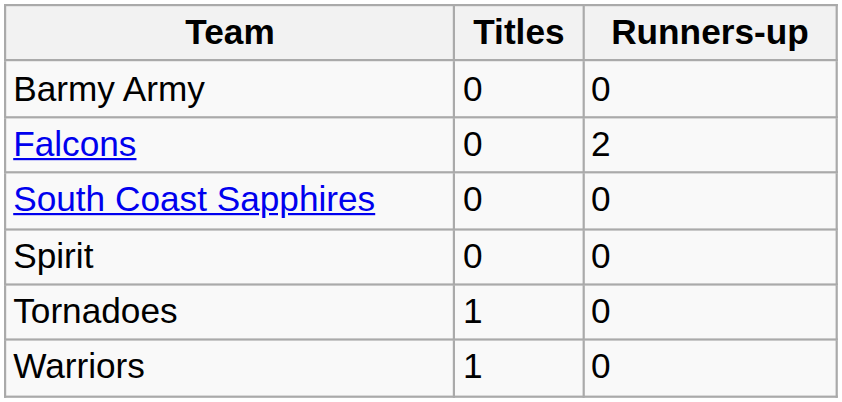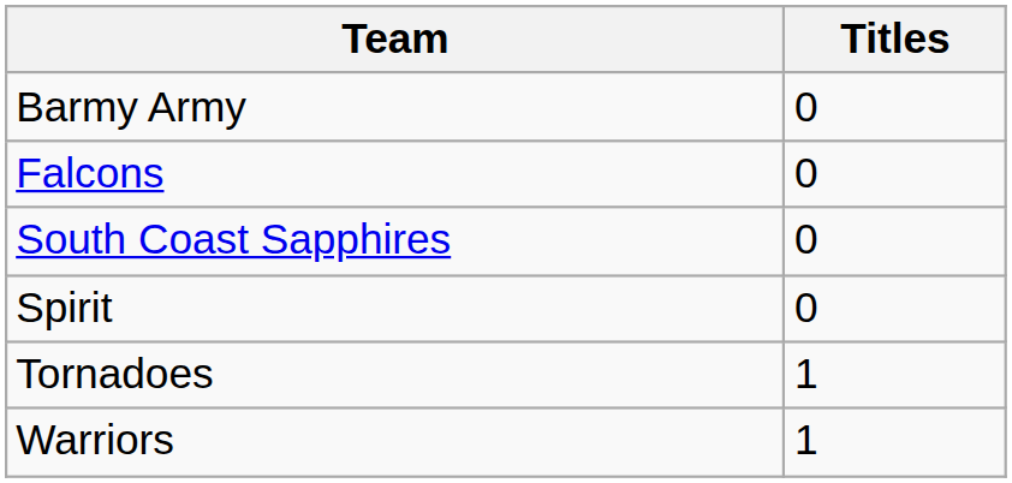- column: Runners-up | 0 | 2 | 0 | 0 | 0 | 0
